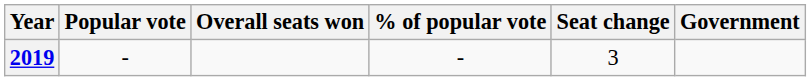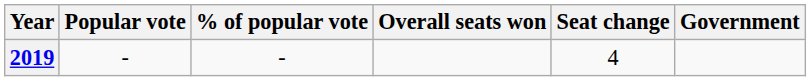columns swapped: % of popular vote <-> Overall seats won
2019 | Seat change: 3 -> 4
